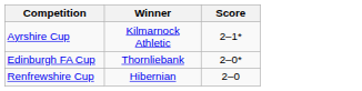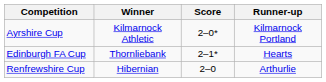+ column: Runner-up | Kilmarnock Portland | Hearts | Arthurlie
Ayrshire Cup | Score: 2–1* -> 2–0*
Edinburgh FA Cup | Score: 2–0* -> 2–1*
